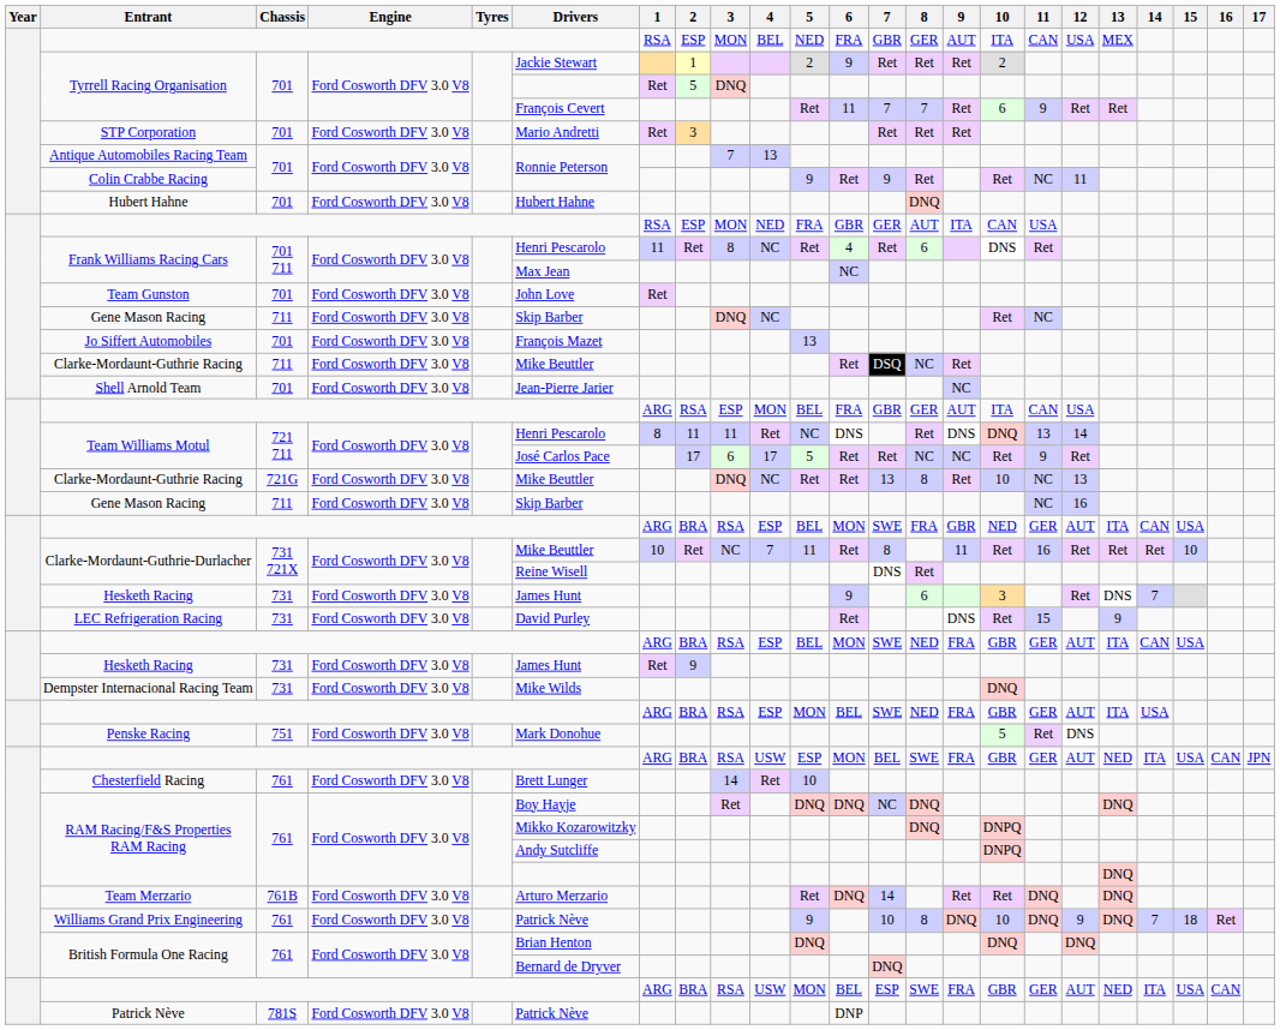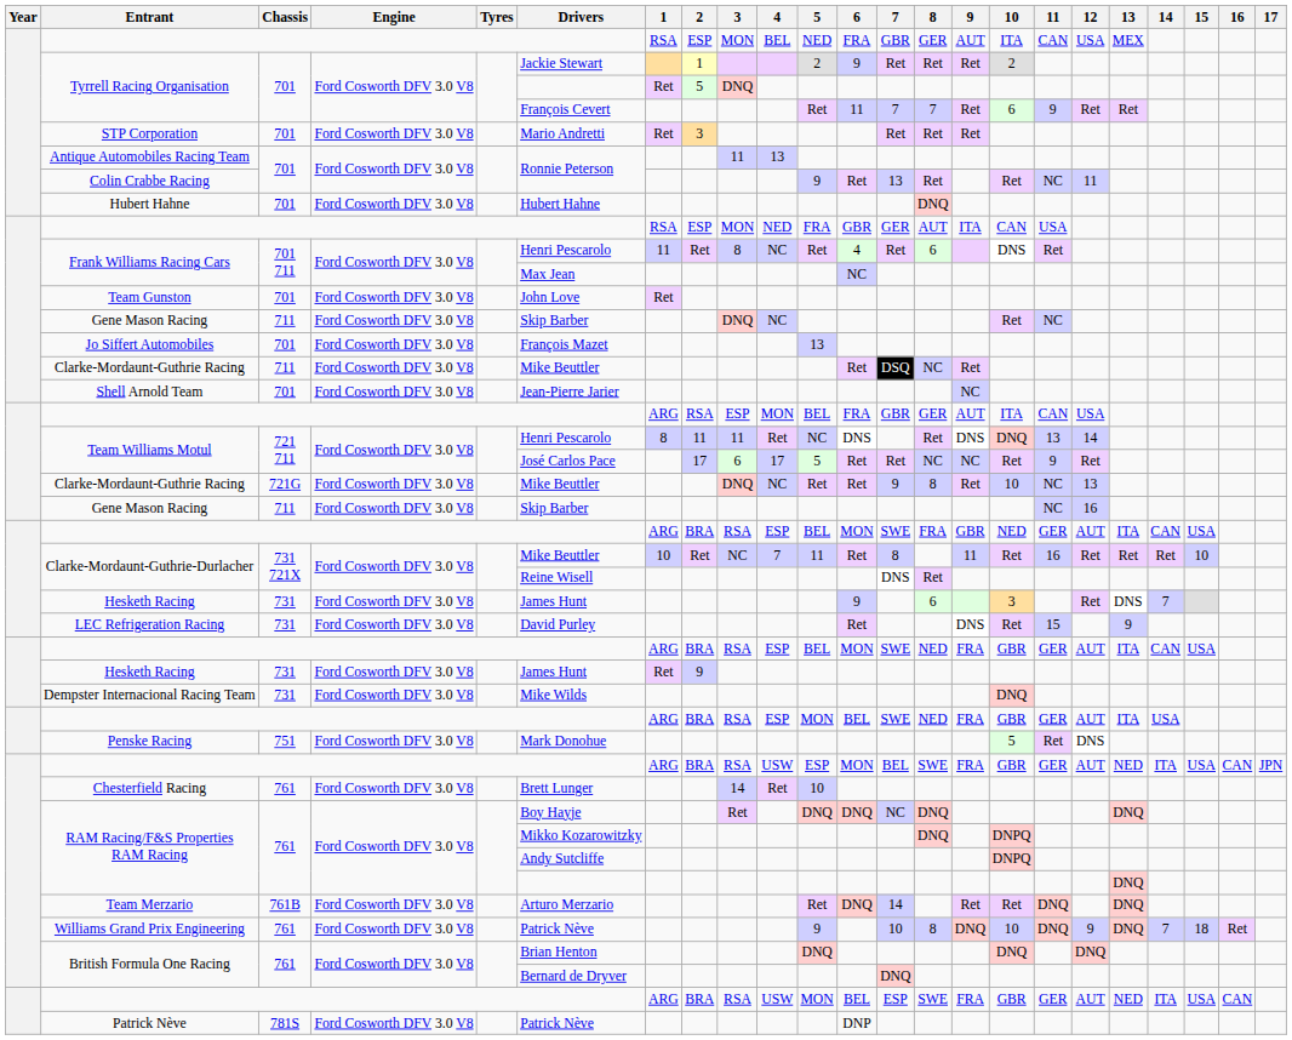Antique Automobiles Racing Team | 3: 7 -> 11
Colin Crabbe Racing | 7: 9 -> 13
Clarke-Mordaunt-Guthrie Racing / 721G | 7: 13 -> 9
